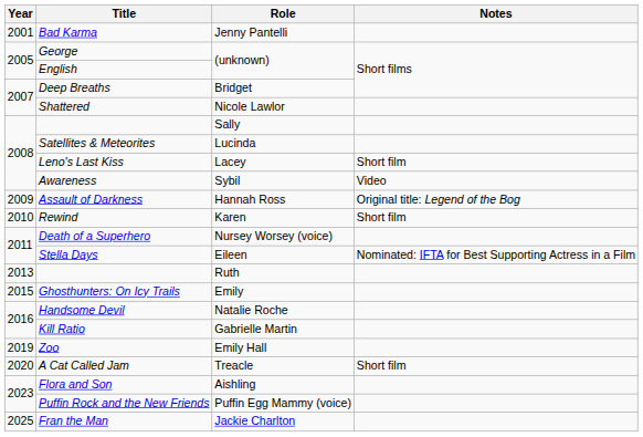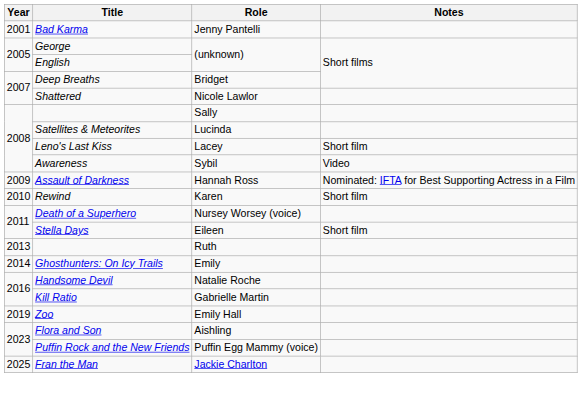Assault of Darkness | Notes: Original title: Legend of the Bog -> Nominated: IFTA for Best Supporting Actress in a Film
Stella Days | Notes: Nominated: IFTA for Best Supporting Actress in a Film -> Short film
Ghosthunters: On Icy Trails | Year: 2015 -> 2014
- row: 2020 | A Cat Called Jam | Treacle | Short film
